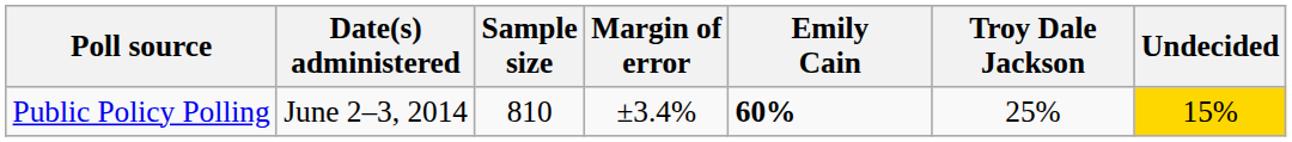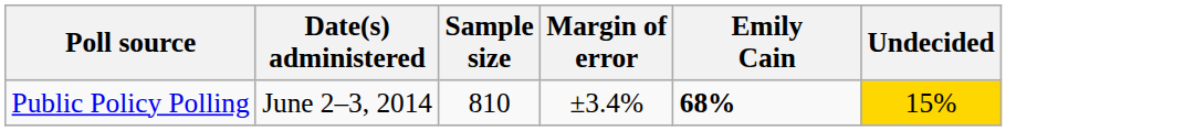- column: Troy Dale Jackson | 25%
Public Policy Polling | Emily Cain: 60% -> 68%
